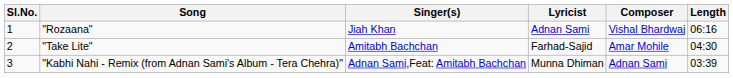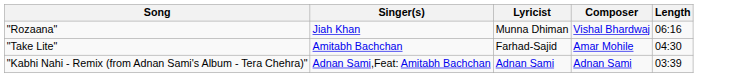- column: Sl.No. | 1 | 2 | 3
"Rozaana" | Lyricist: Adnan Sami -> Munna Dhiman
"Kabhi Nahi - Remix (from Adnan Sami's Album - Tera Chehra)" | Lyricist: Munna Dhiman -> Adnan Sami
